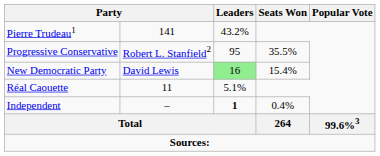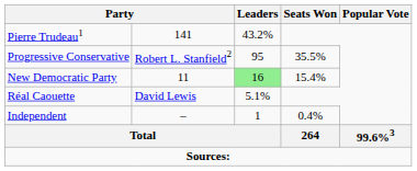New Democratic Party | column 2: David Lewis -> 11
Réal Caouette | column 2: 11 -> David Lewis
Independent | Leaders: bold -> normal
